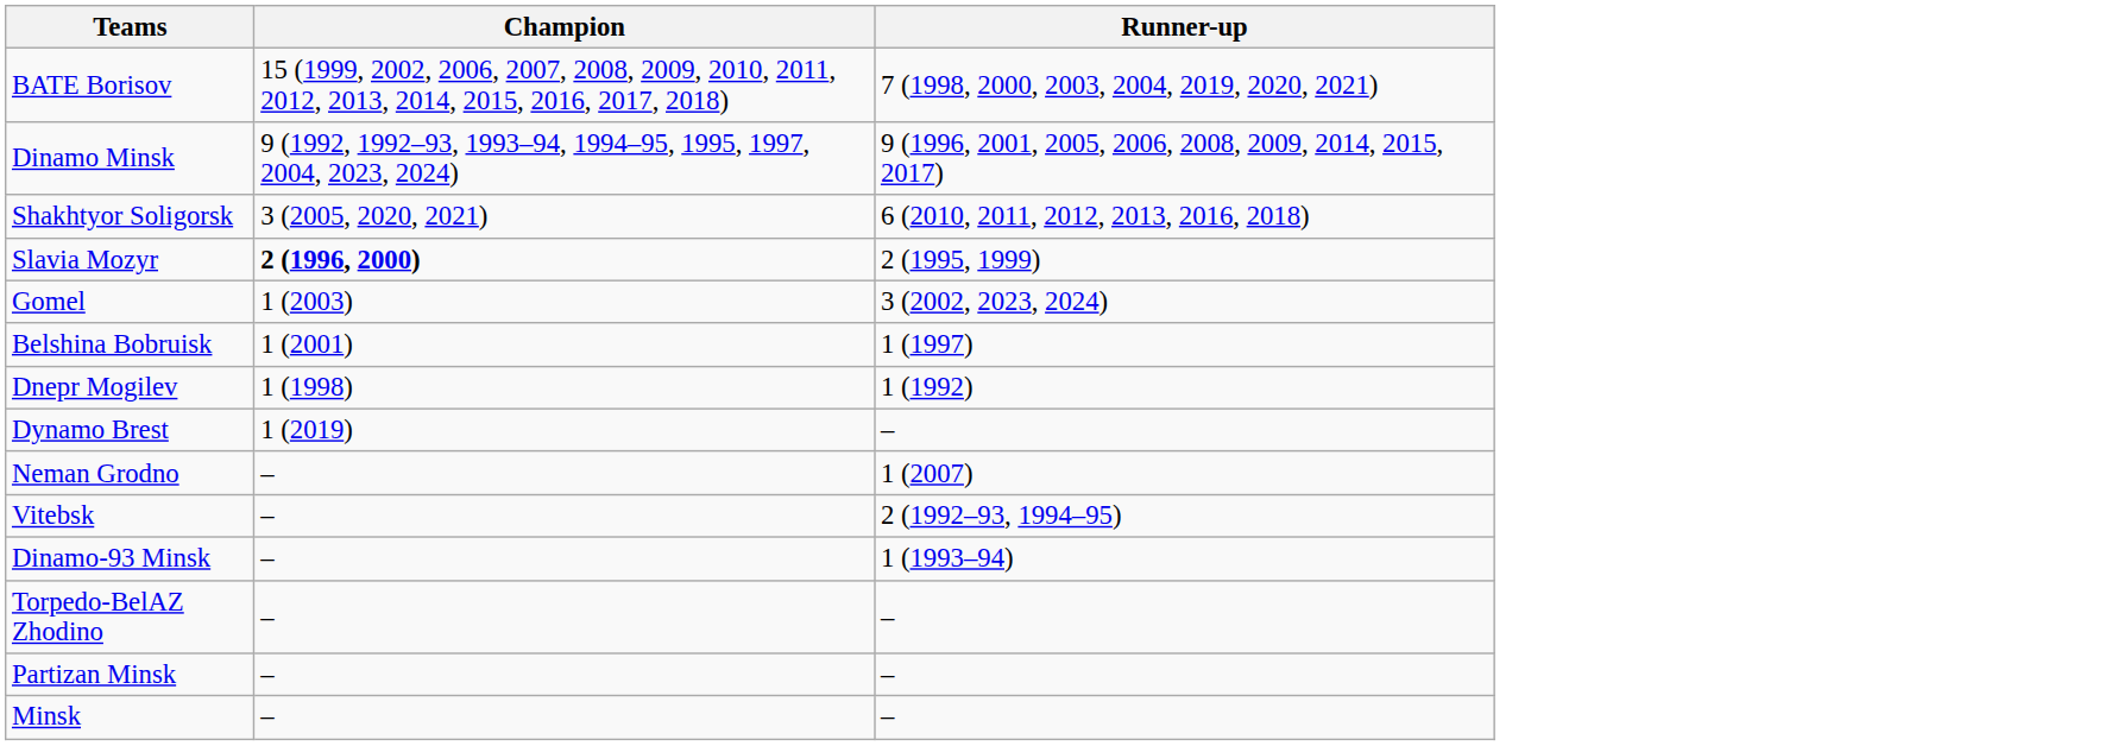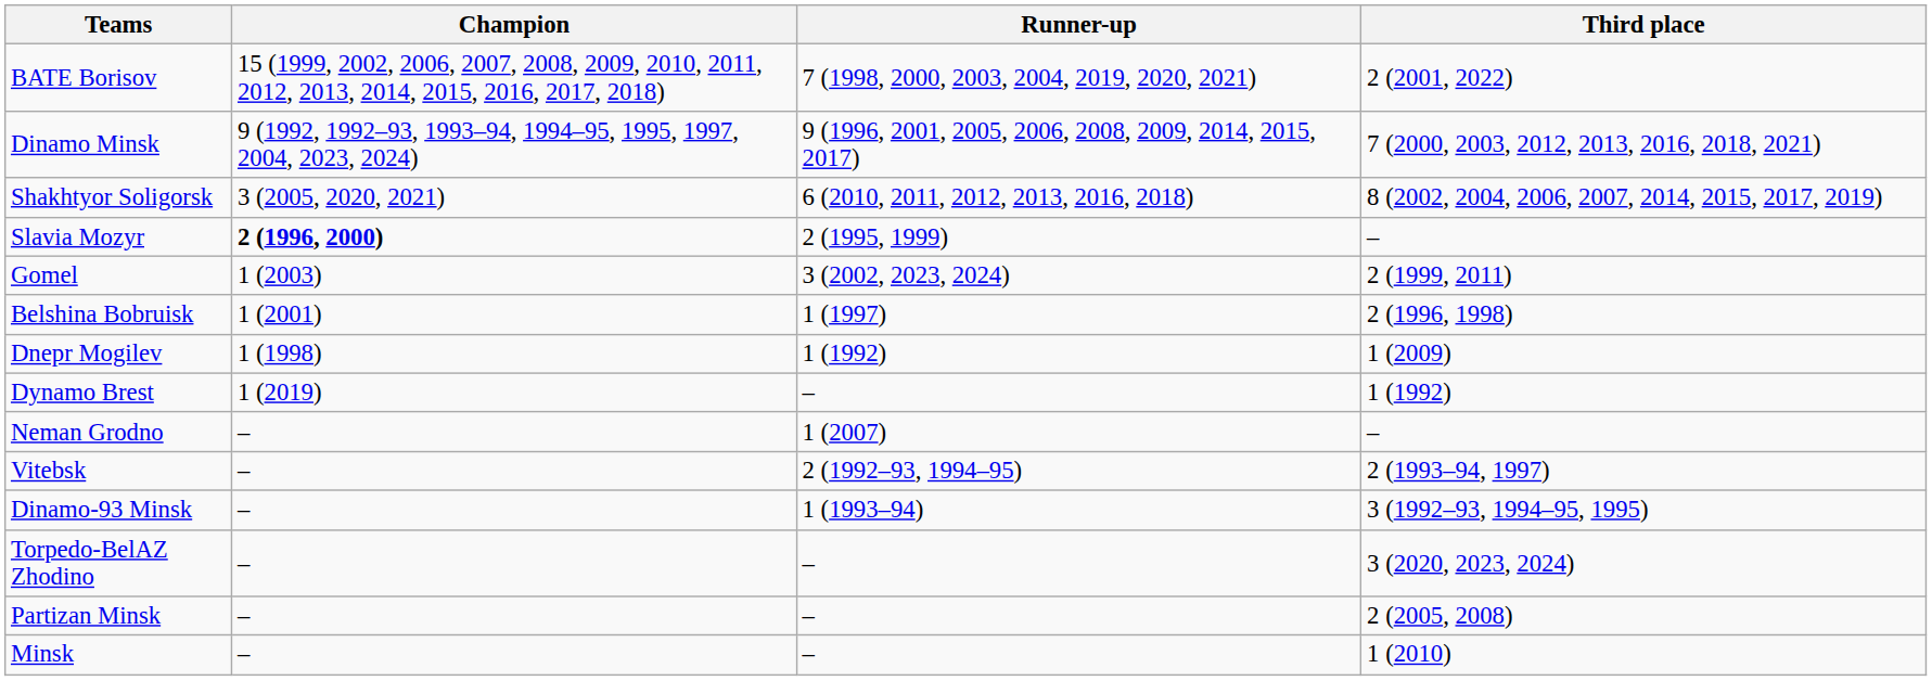+ column: Third place | 2 (2001, 2022) | 7 (2000, 2003, 2012, 2013, 2016, 2018, 2021) | 8 (2002, 2004, 2006, 2007, 2014, 2015, 2017, 2019) | – | 2 (1999, 2011) | 2 (1996, 1998) | 1 (2009) | 1 (1992) | – | 2 (1993–94, 1997) | 3 (1992–93, 1994–95, 1995) | 3 (2020, 2023, 2024) | 2 (2005, 2008) | 1 (2010)
